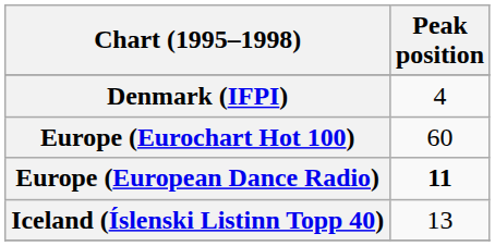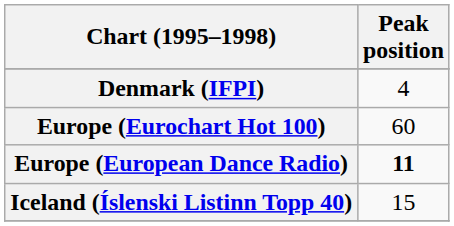Iceland (Íslenski Listinn Topp 40) | Peak position: 13 -> 15
